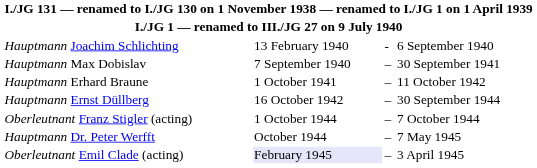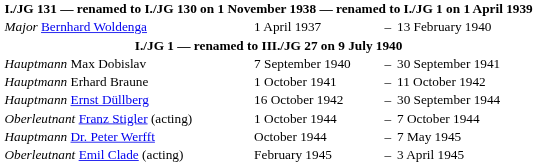+ row: Major Bernhard Woldenga | 1 April 1937 | – | 13 February 1940
- row: Hauptmann Joachim Schlichting | 13 February 1940 | - | 6 September 1940
Oberleutnant Emil Clade (acting) | column 2: lavender background -> no background
